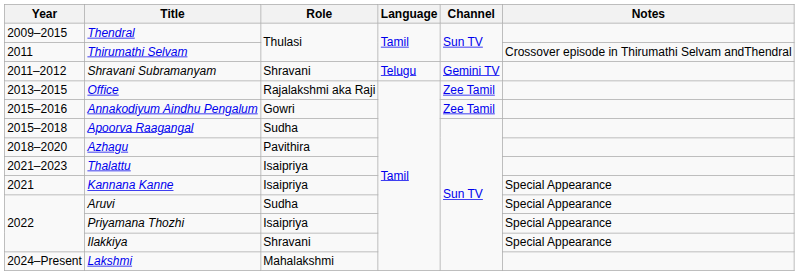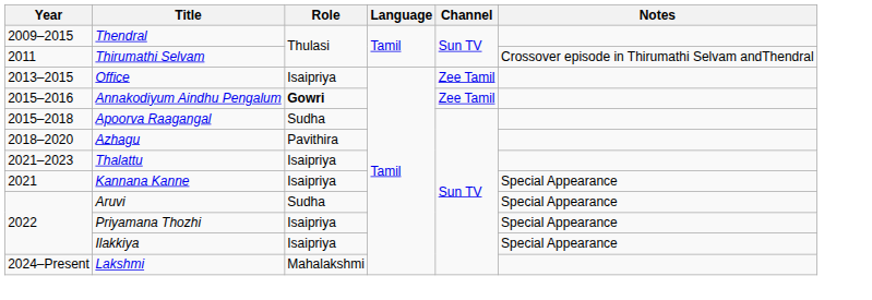- row: 2011–2012 | Shravani Subramanyam | Shravani | Telugu | Gemini TV
Office | Role: Rajalakshmi aka Raji -> Isaipriya
Annakodiyum Aindhu Pengalum | Role: normal -> bold
Ilakkiya | Role: Shravani -> Isaipriya
